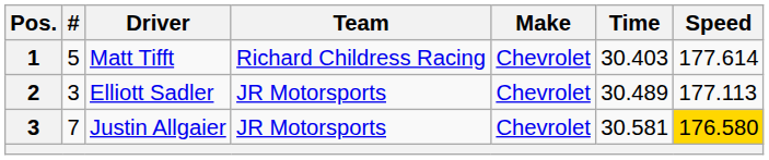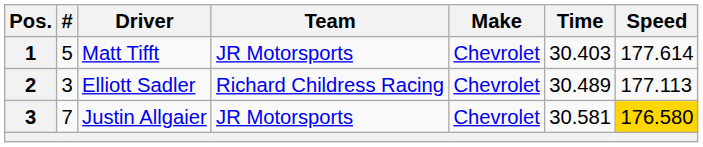Matt Tifft | Team: Richard Childress Racing -> JR Motorsports
Elliott Sadler | Team: JR Motorsports -> Richard Childress Racing
